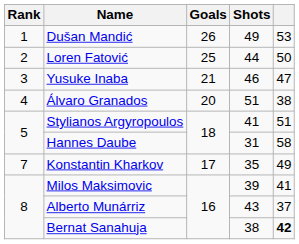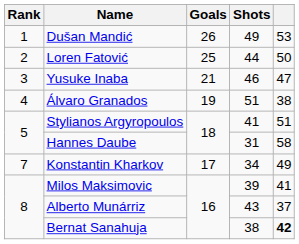Álvaro Granados | Goals: 20 -> 19
Konstantin Kharkov | Shots: 35 -> 34
